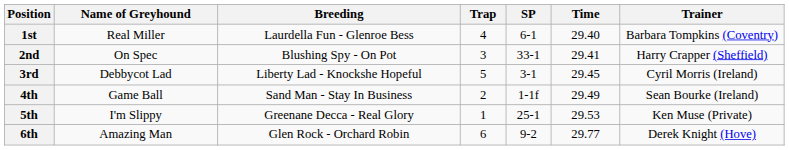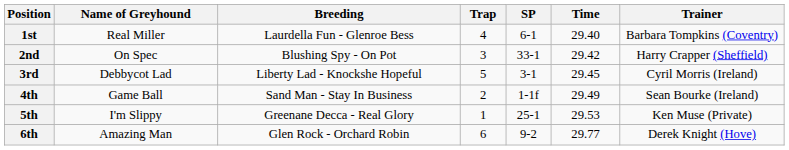2nd | Time: 29.41 -> 29.42
